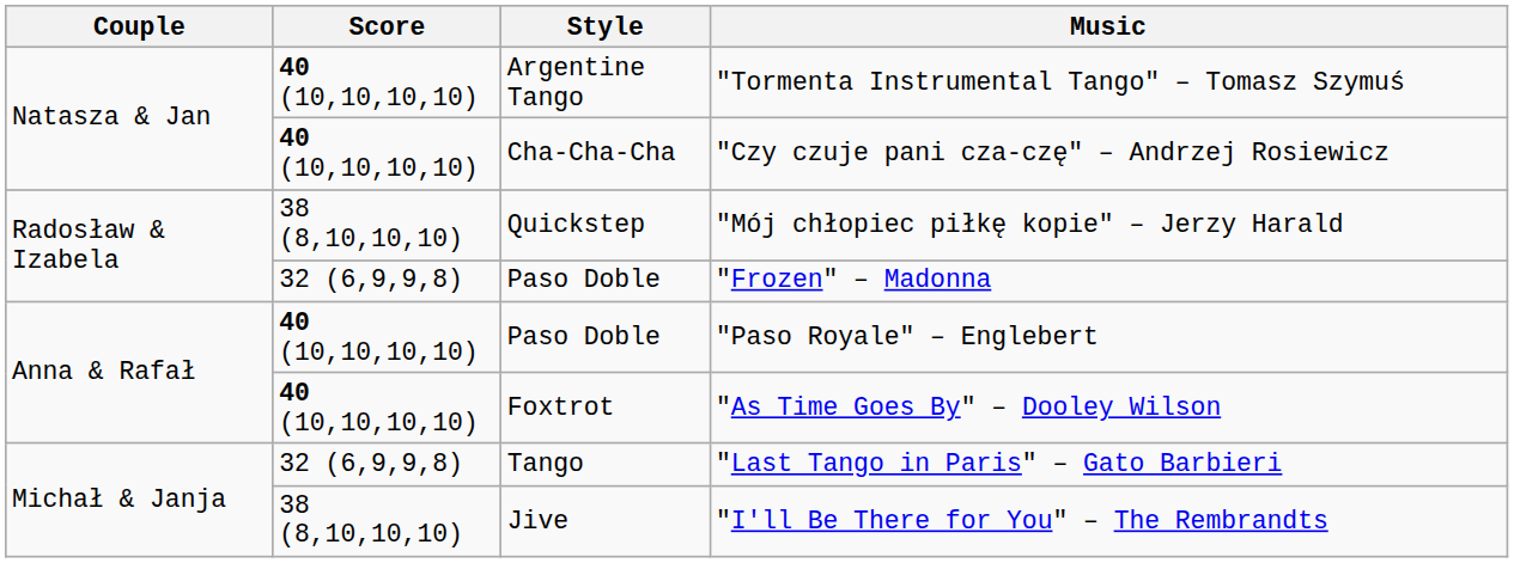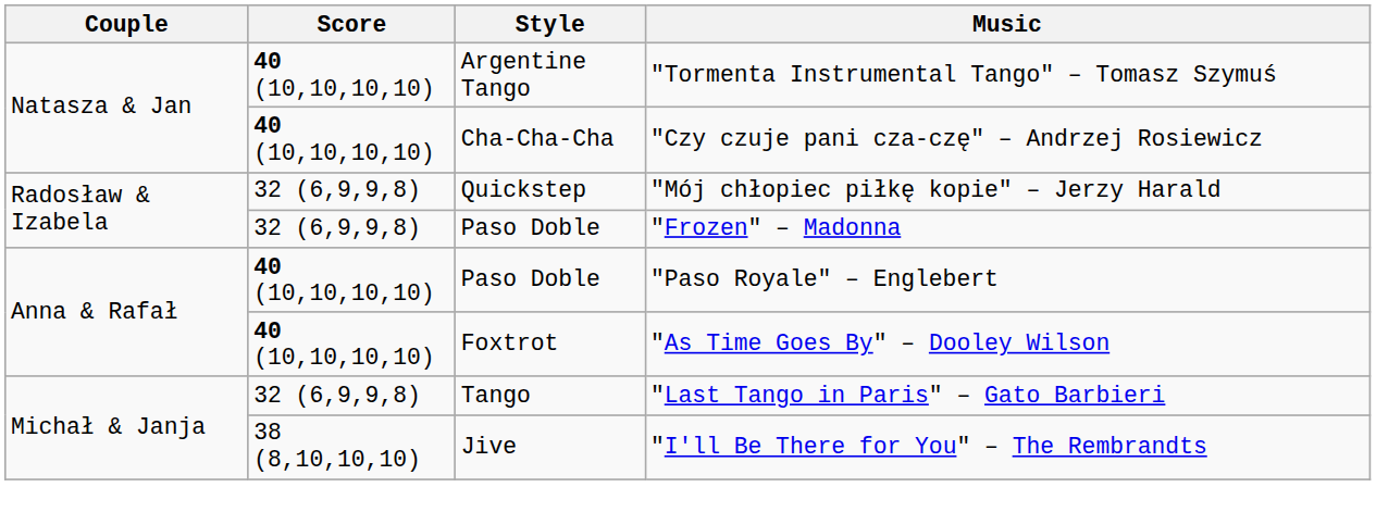"Mój chłopiec piłkę kopie" – Jerzy Harald | Score: 38 (8,10,10,10) -> 32 (6,9,9,8)
